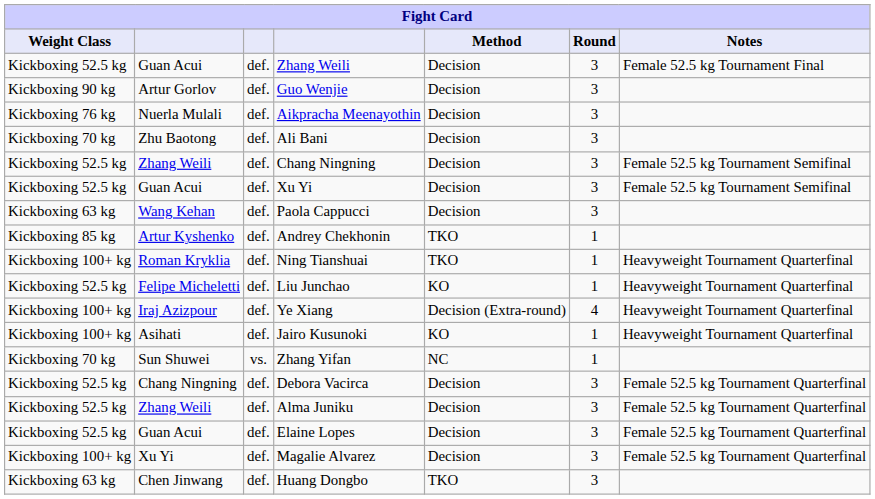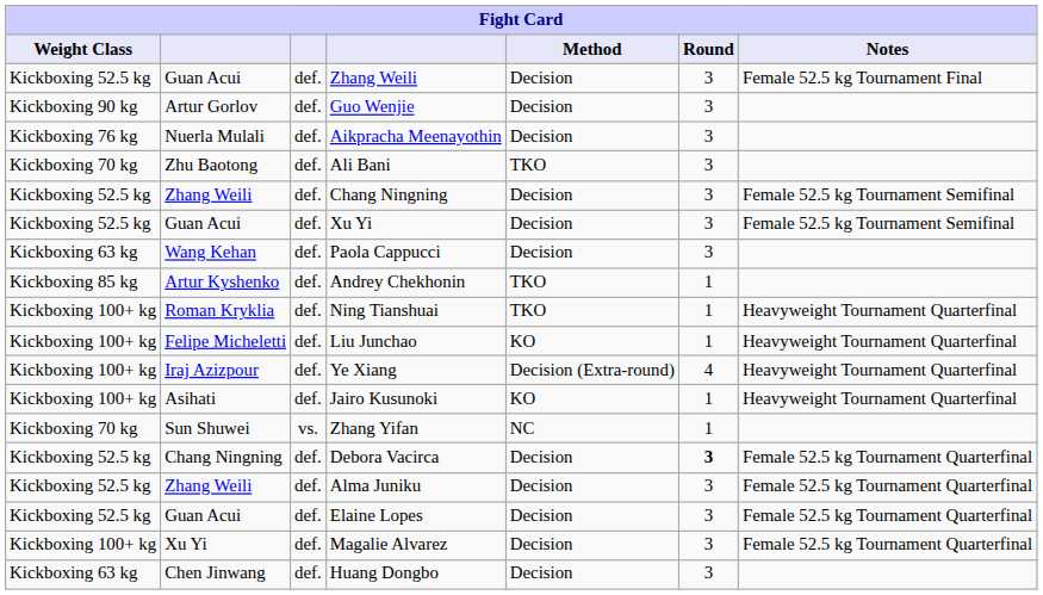Ali Bani | Method: Decision -> TKO
Liu Junchao | Weight Class: Kickboxing 52.5 kg -> Kickboxing 100+ kg
Debora Vacirca | Round: normal -> bold
Huang Dongbo | Method: TKO -> Decision
